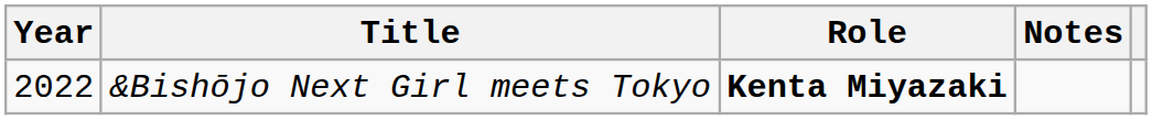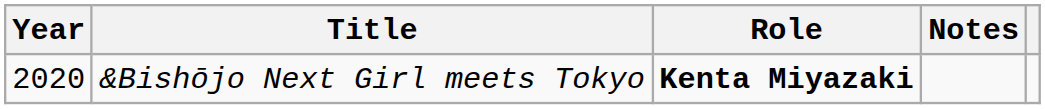&Bishōjo Next Girl meets Tokyo | Year: 2022 -> 2020
